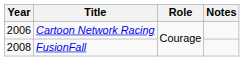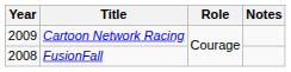Cartoon Network Racing | Year: 2006 -> 2009
